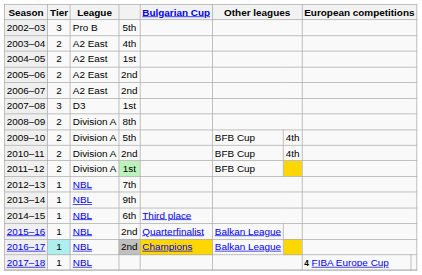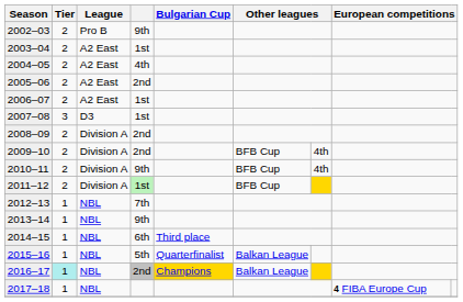2002–03 | Tier: 3 -> 2
2002–03 | column 4: 5th -> 9th
2003–04 | column 4: 4th -> 1st
2004–05 | column 4: 1st -> 4th
2006–07 | column 4: 2nd -> 1st
2008–09 | column 4: 8th -> 2nd
2009–10 | column 4: 5th -> 2nd
2010–11 | column 4: 2nd -> 9th
2015–16 | column 4: 2nd -> 5th
